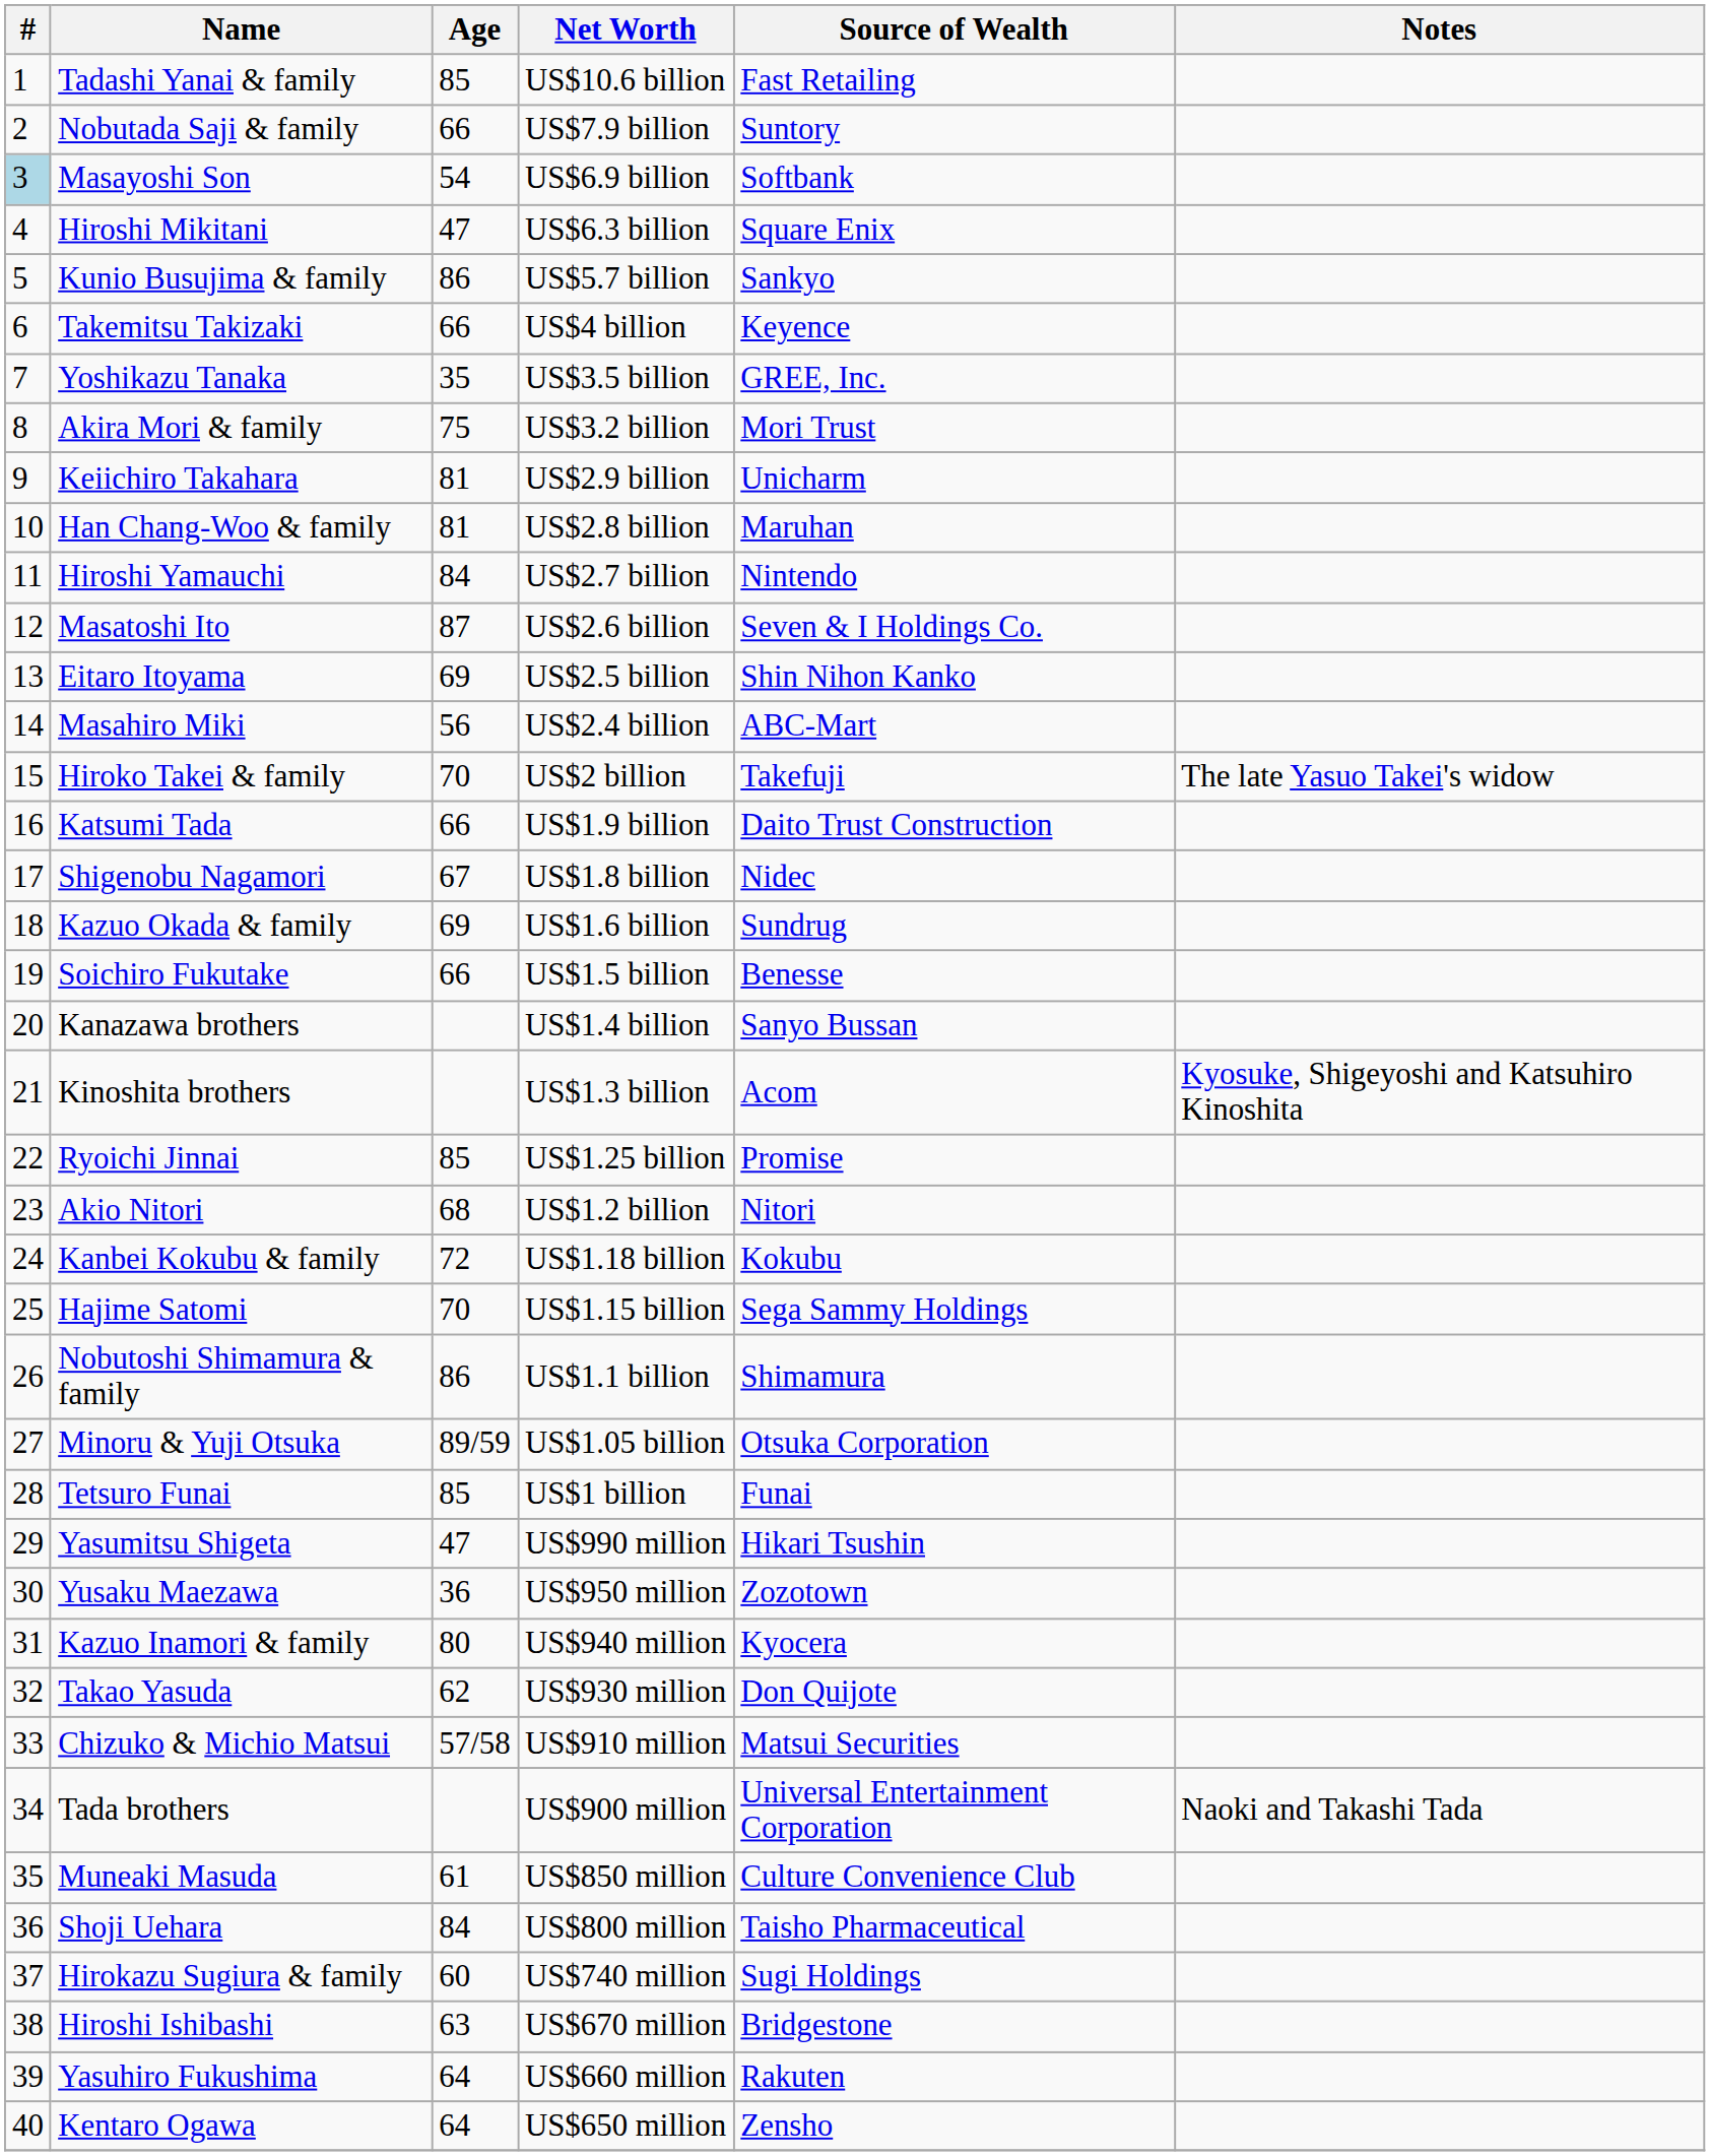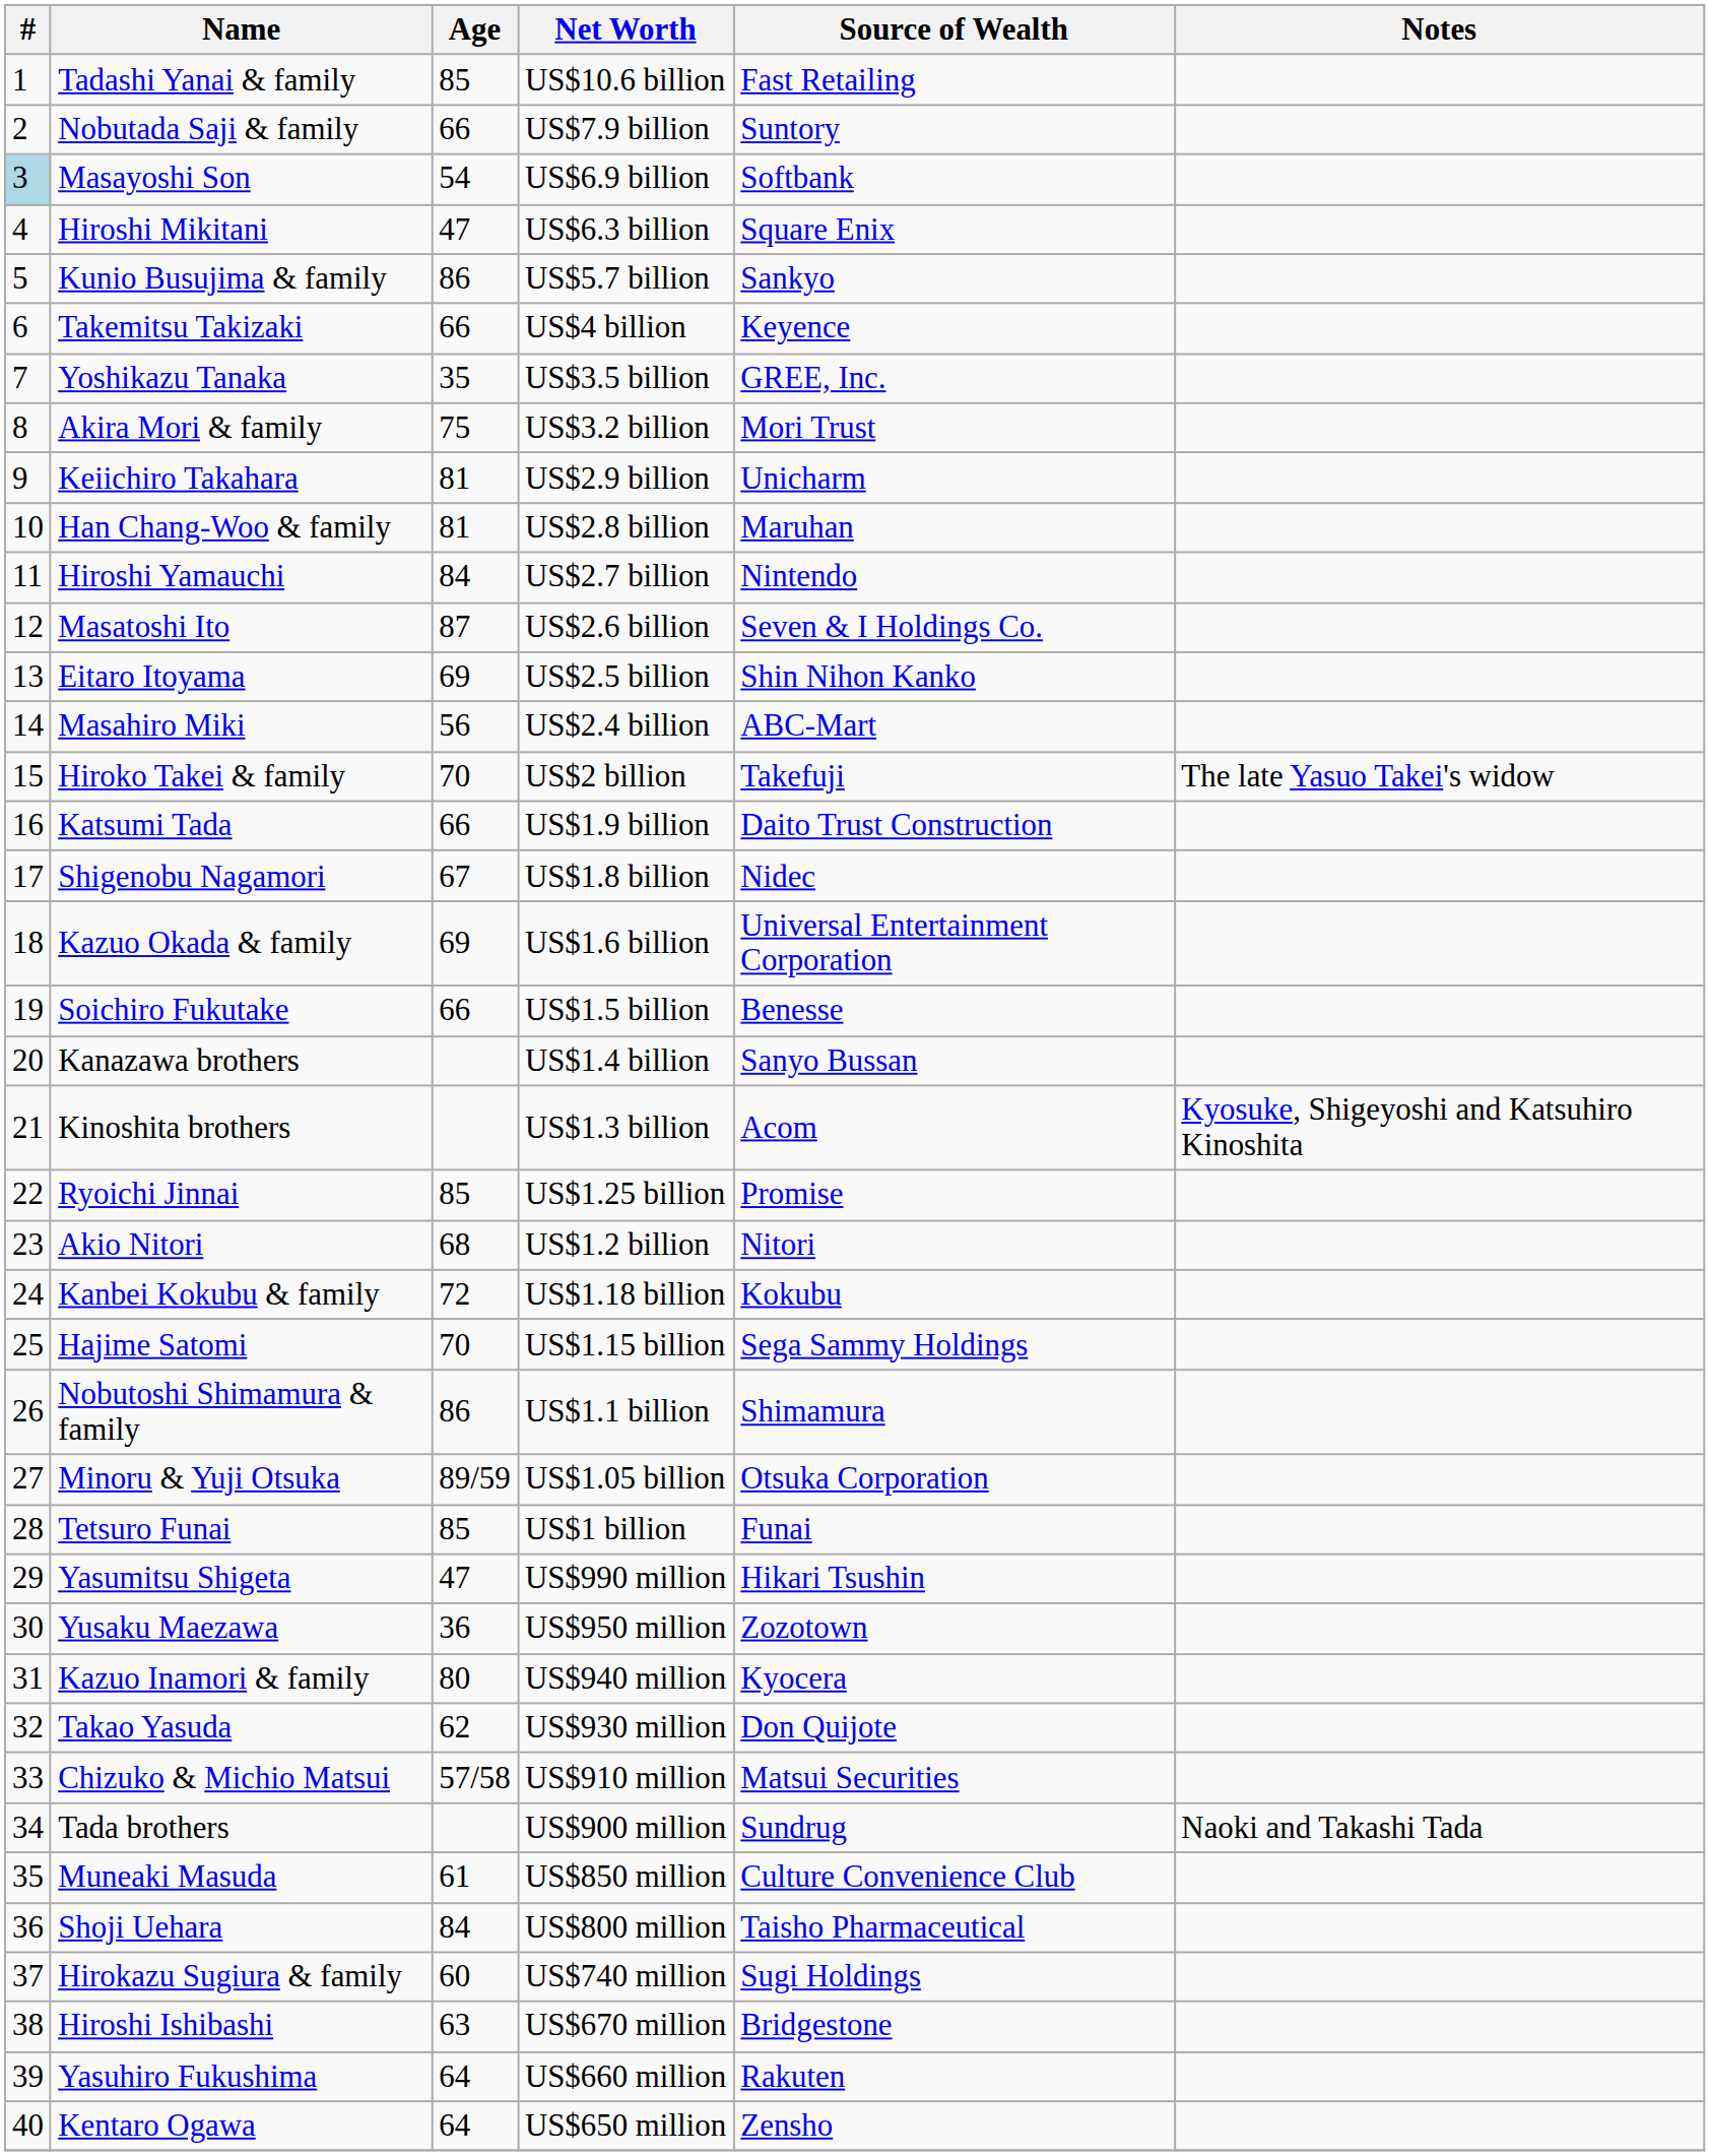Kazuo Okada & family | Source of Wealth: Sundrug -> Universal Entertainment Corporation
Tada brothers | Source of Wealth: Universal Entertainment Corporation -> Sundrug
